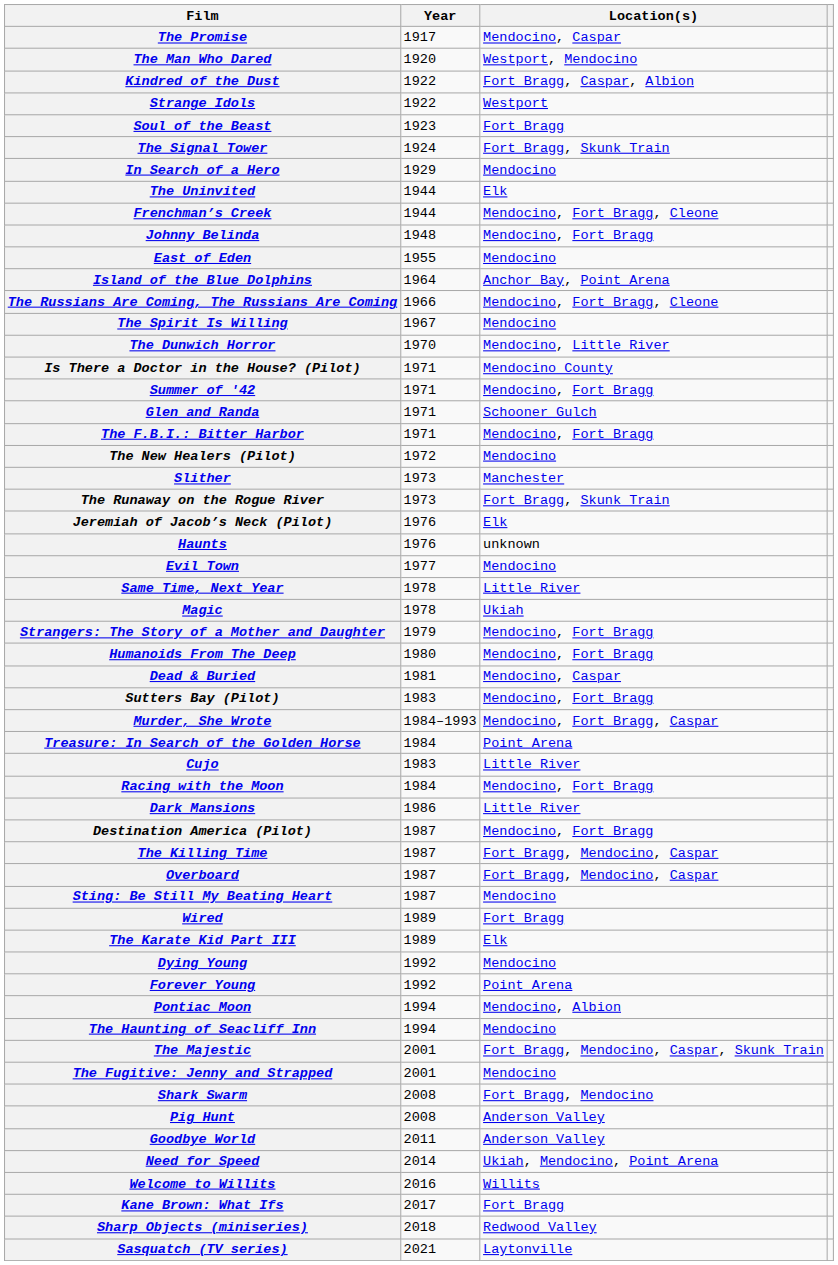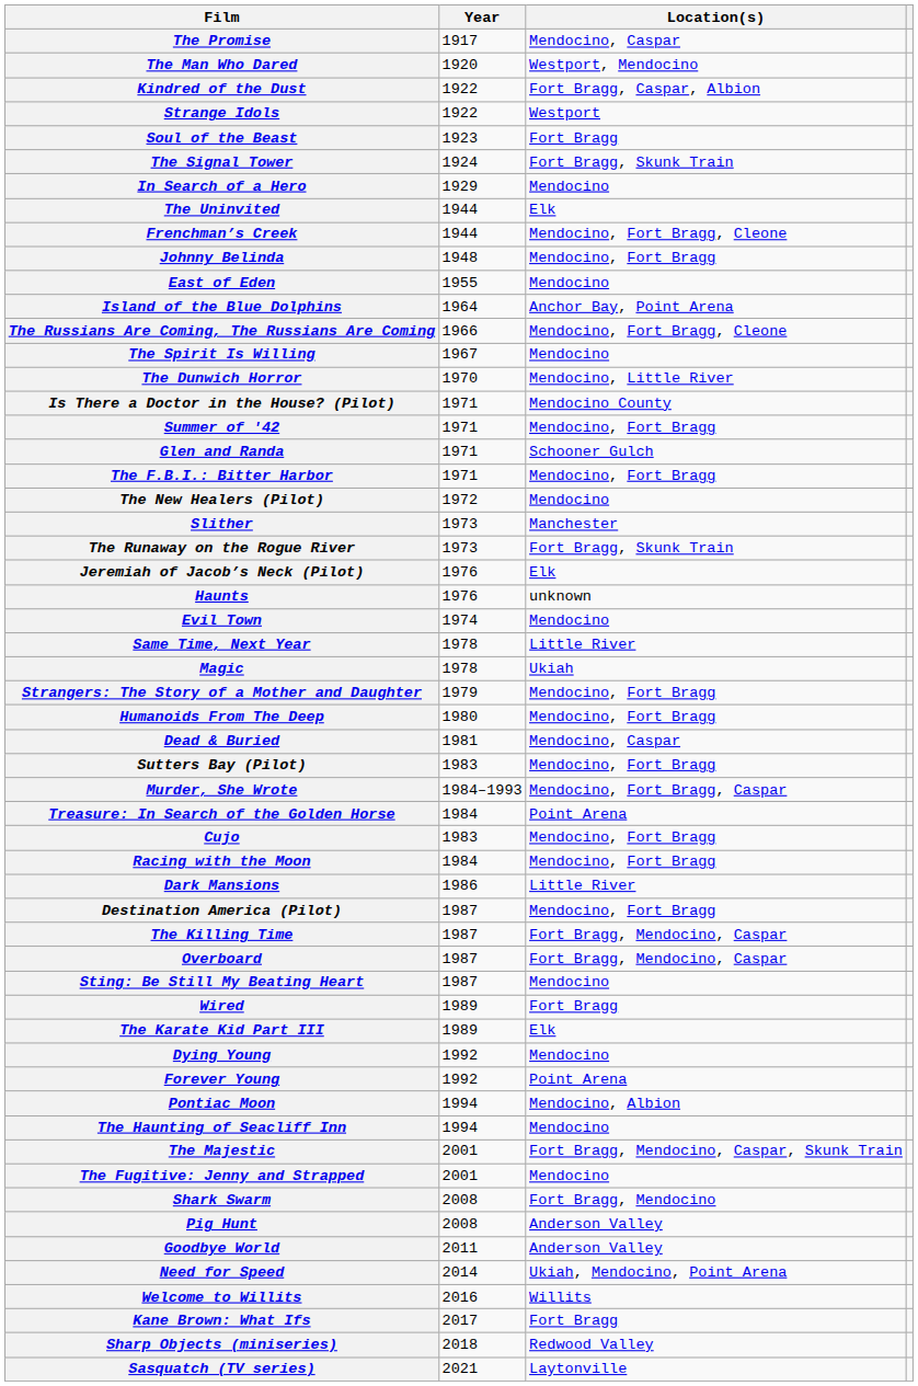Evil Town | Year: 1977 -> 1974
Cujo | Location(s): Little River -> Mendocino, Fort Bragg
